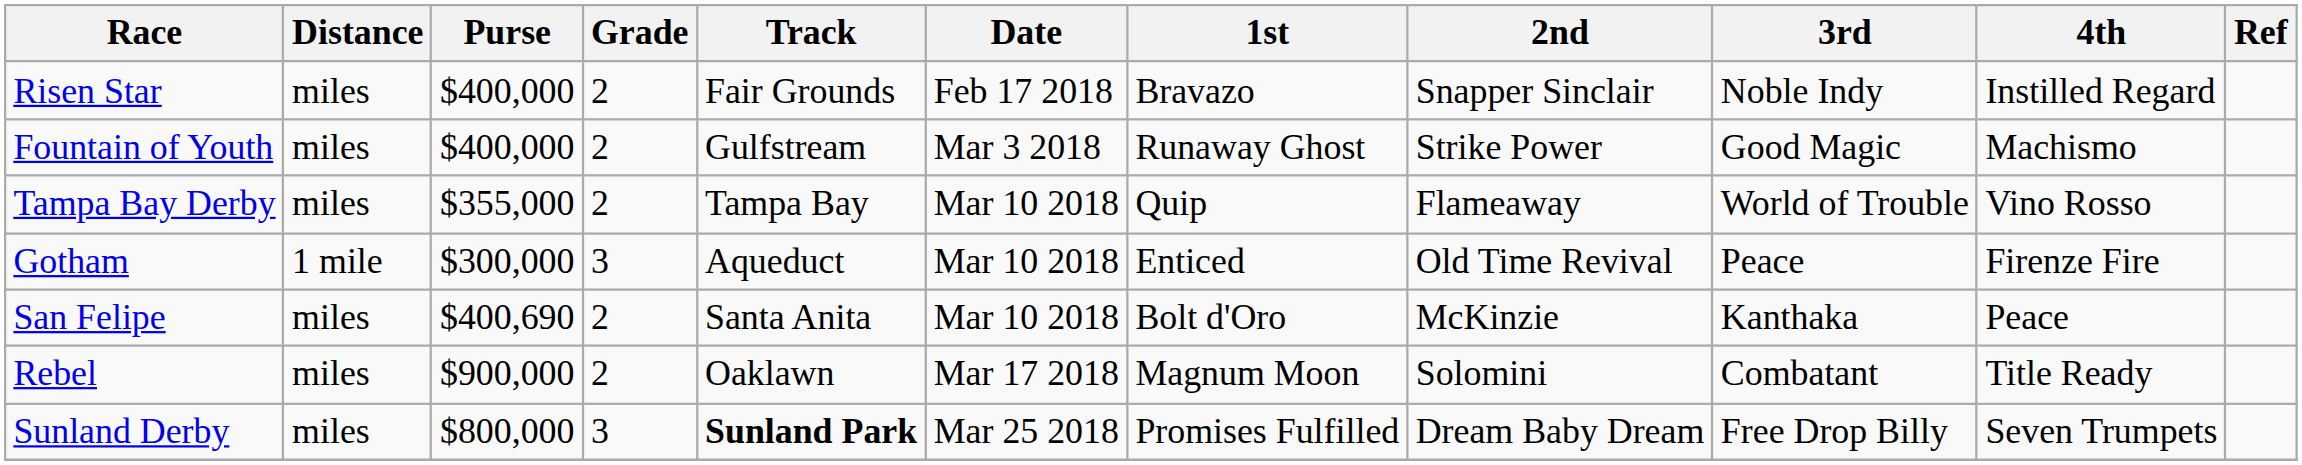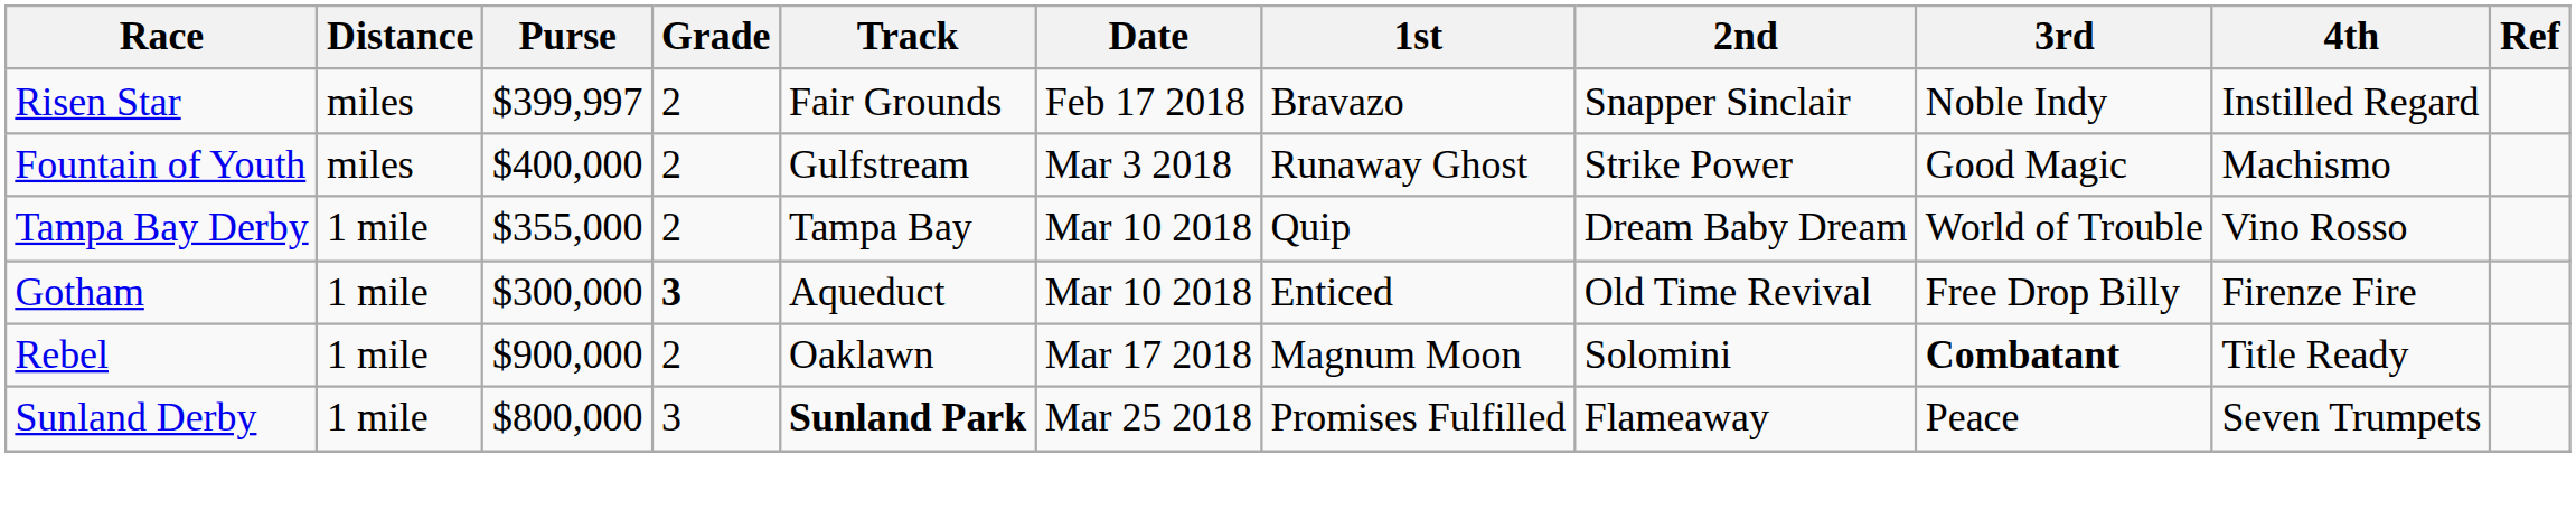Risen Star | Purse: $400,000 -> $399,997
Tampa Bay Derby | Distance: miles -> 1 mile
Tampa Bay Derby | 2nd: Flameaway -> Dream Baby Dream
Gotham | Grade: normal -> bold
Gotham | 3rd: Peace -> Free Drop Billy
- row: San Felipe | miles | $400,690 | 2 | Santa Anita | Mar 10 2018 | Bolt d'Oro | McKinzie | Kanthaka | Peace
Rebel | Distance: miles -> 1 mile
Rebel | 3rd: normal -> bold
Sunland Derby | Distance: miles -> 1 mile
Sunland Derby | 2nd: Dream Baby Dream -> Flameaway
Sunland Derby | 3rd: Free Drop Billy -> Peace
